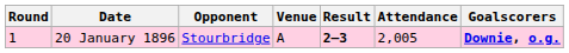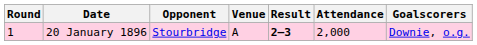20 January 1896 | Attendance: 2,005 -> 2,000
20 January 1896 | Goalscorers: bold -> normal
